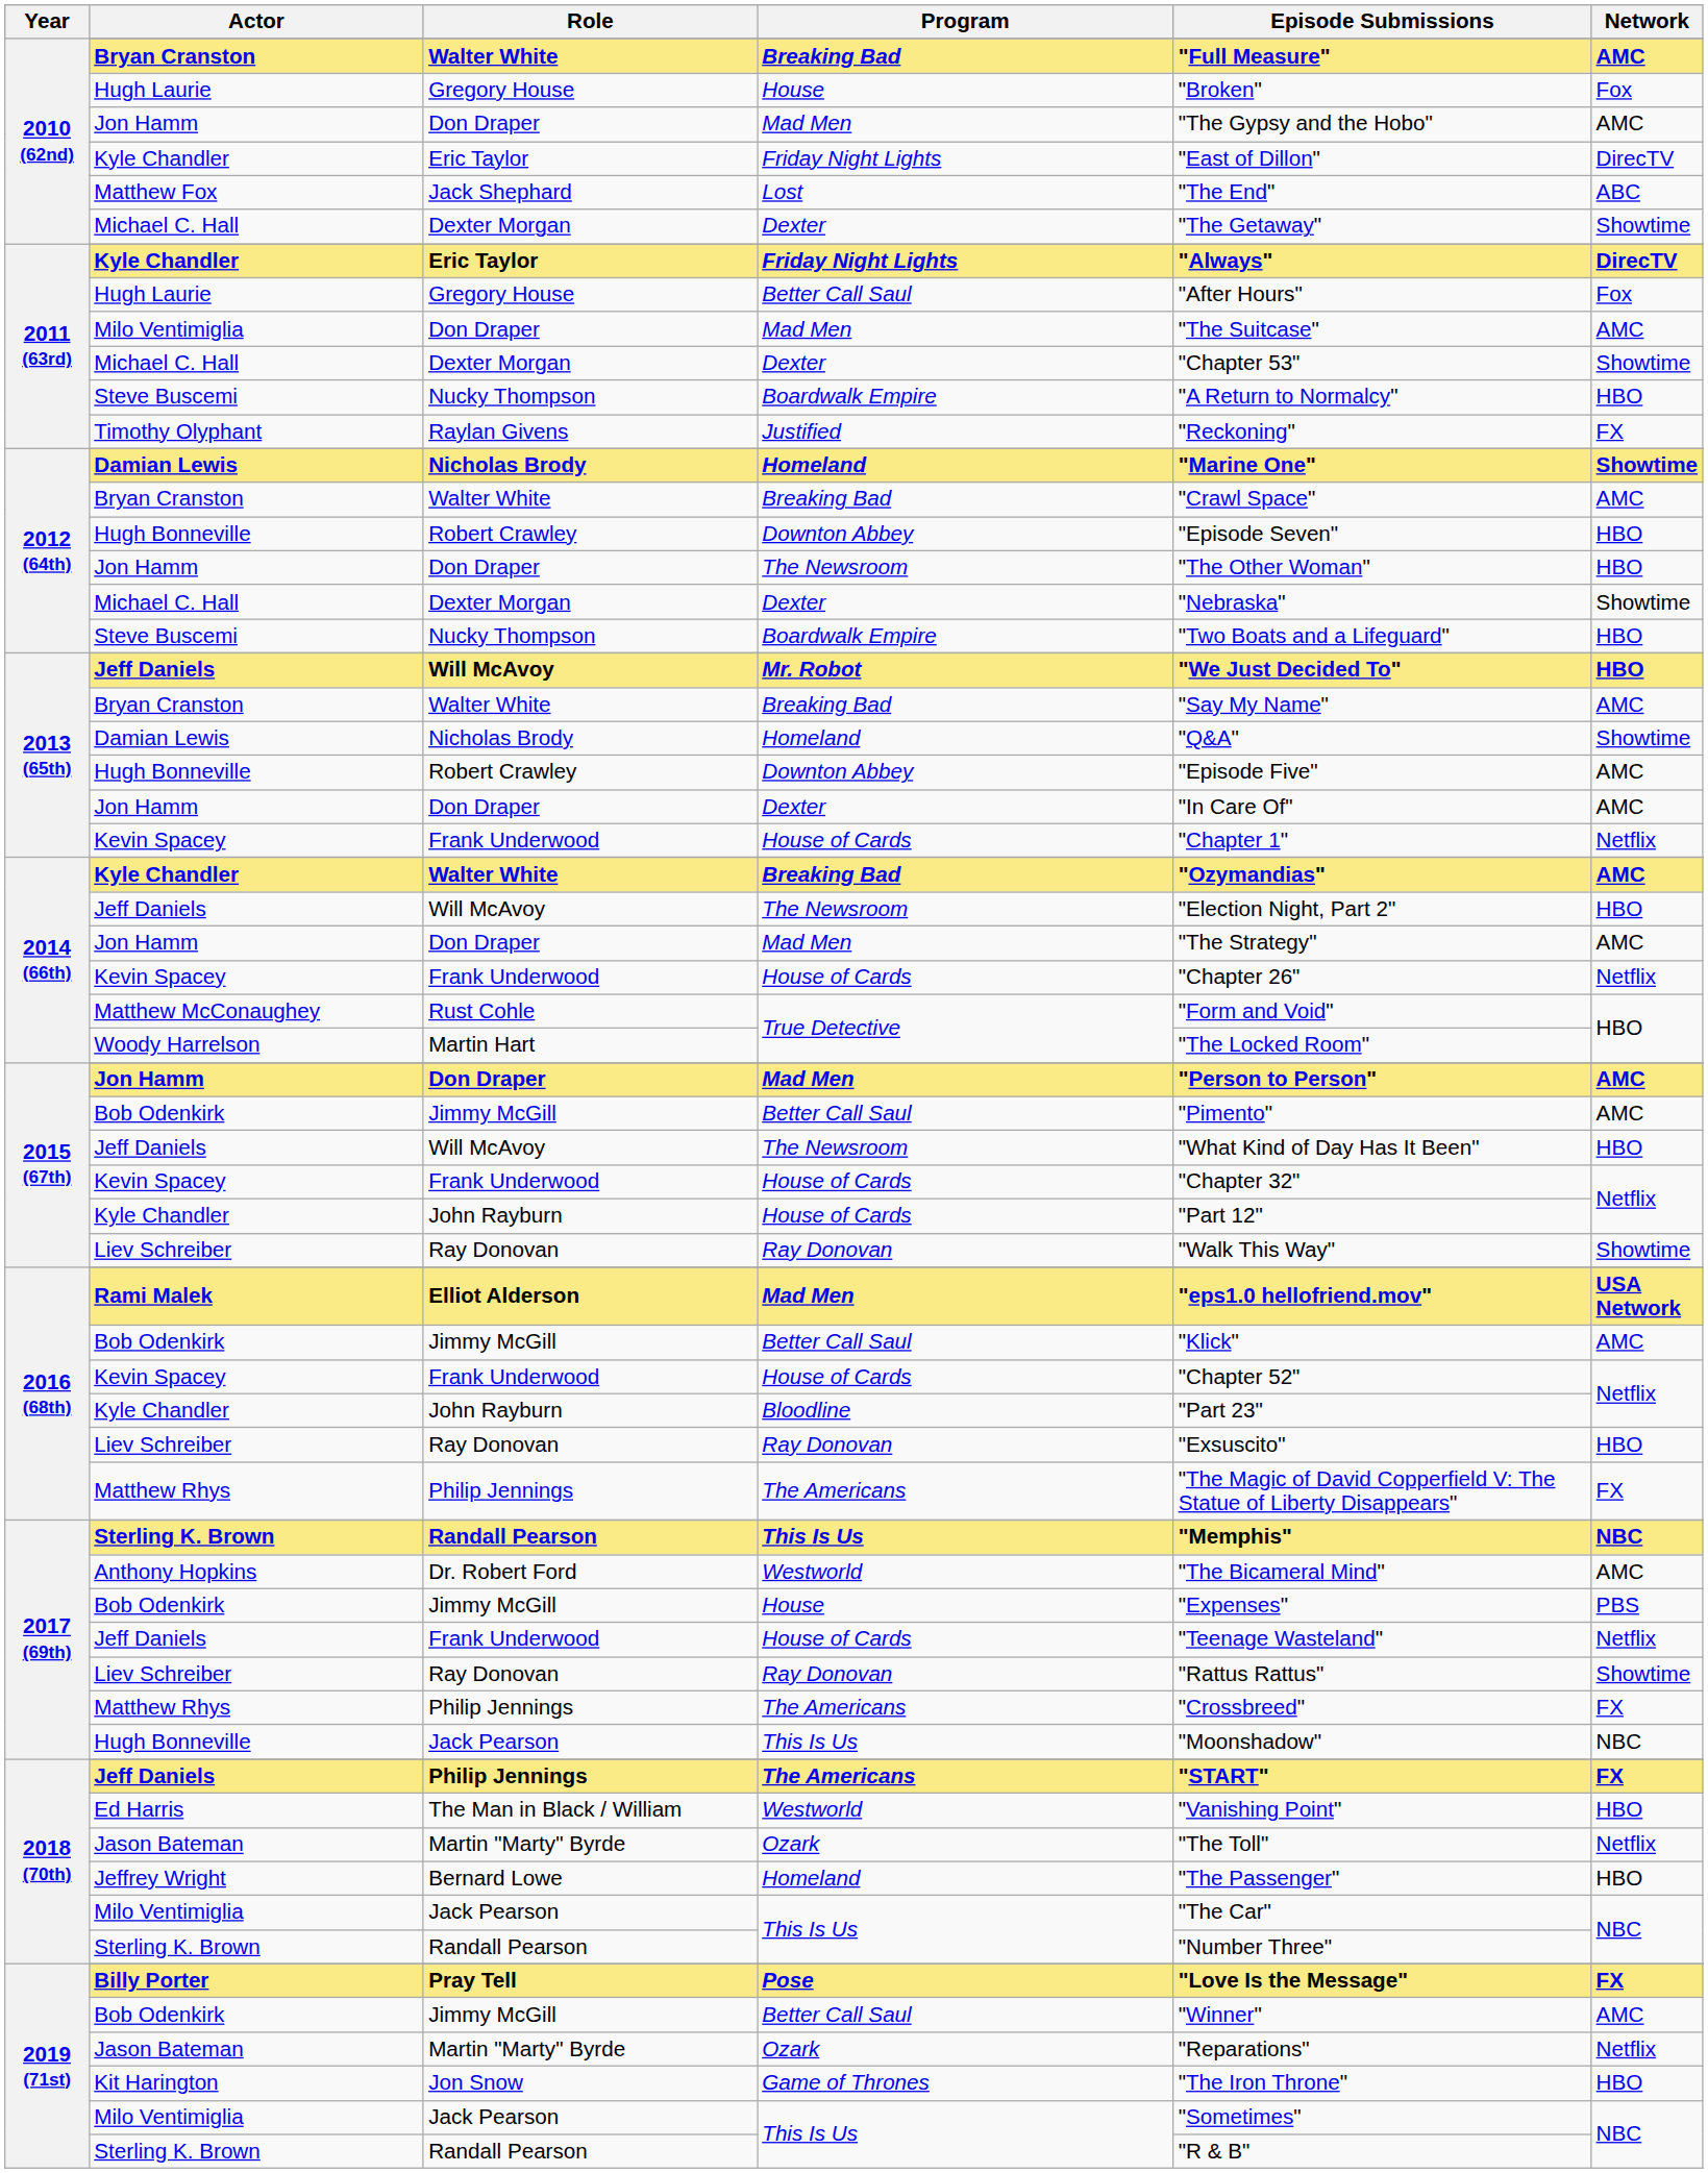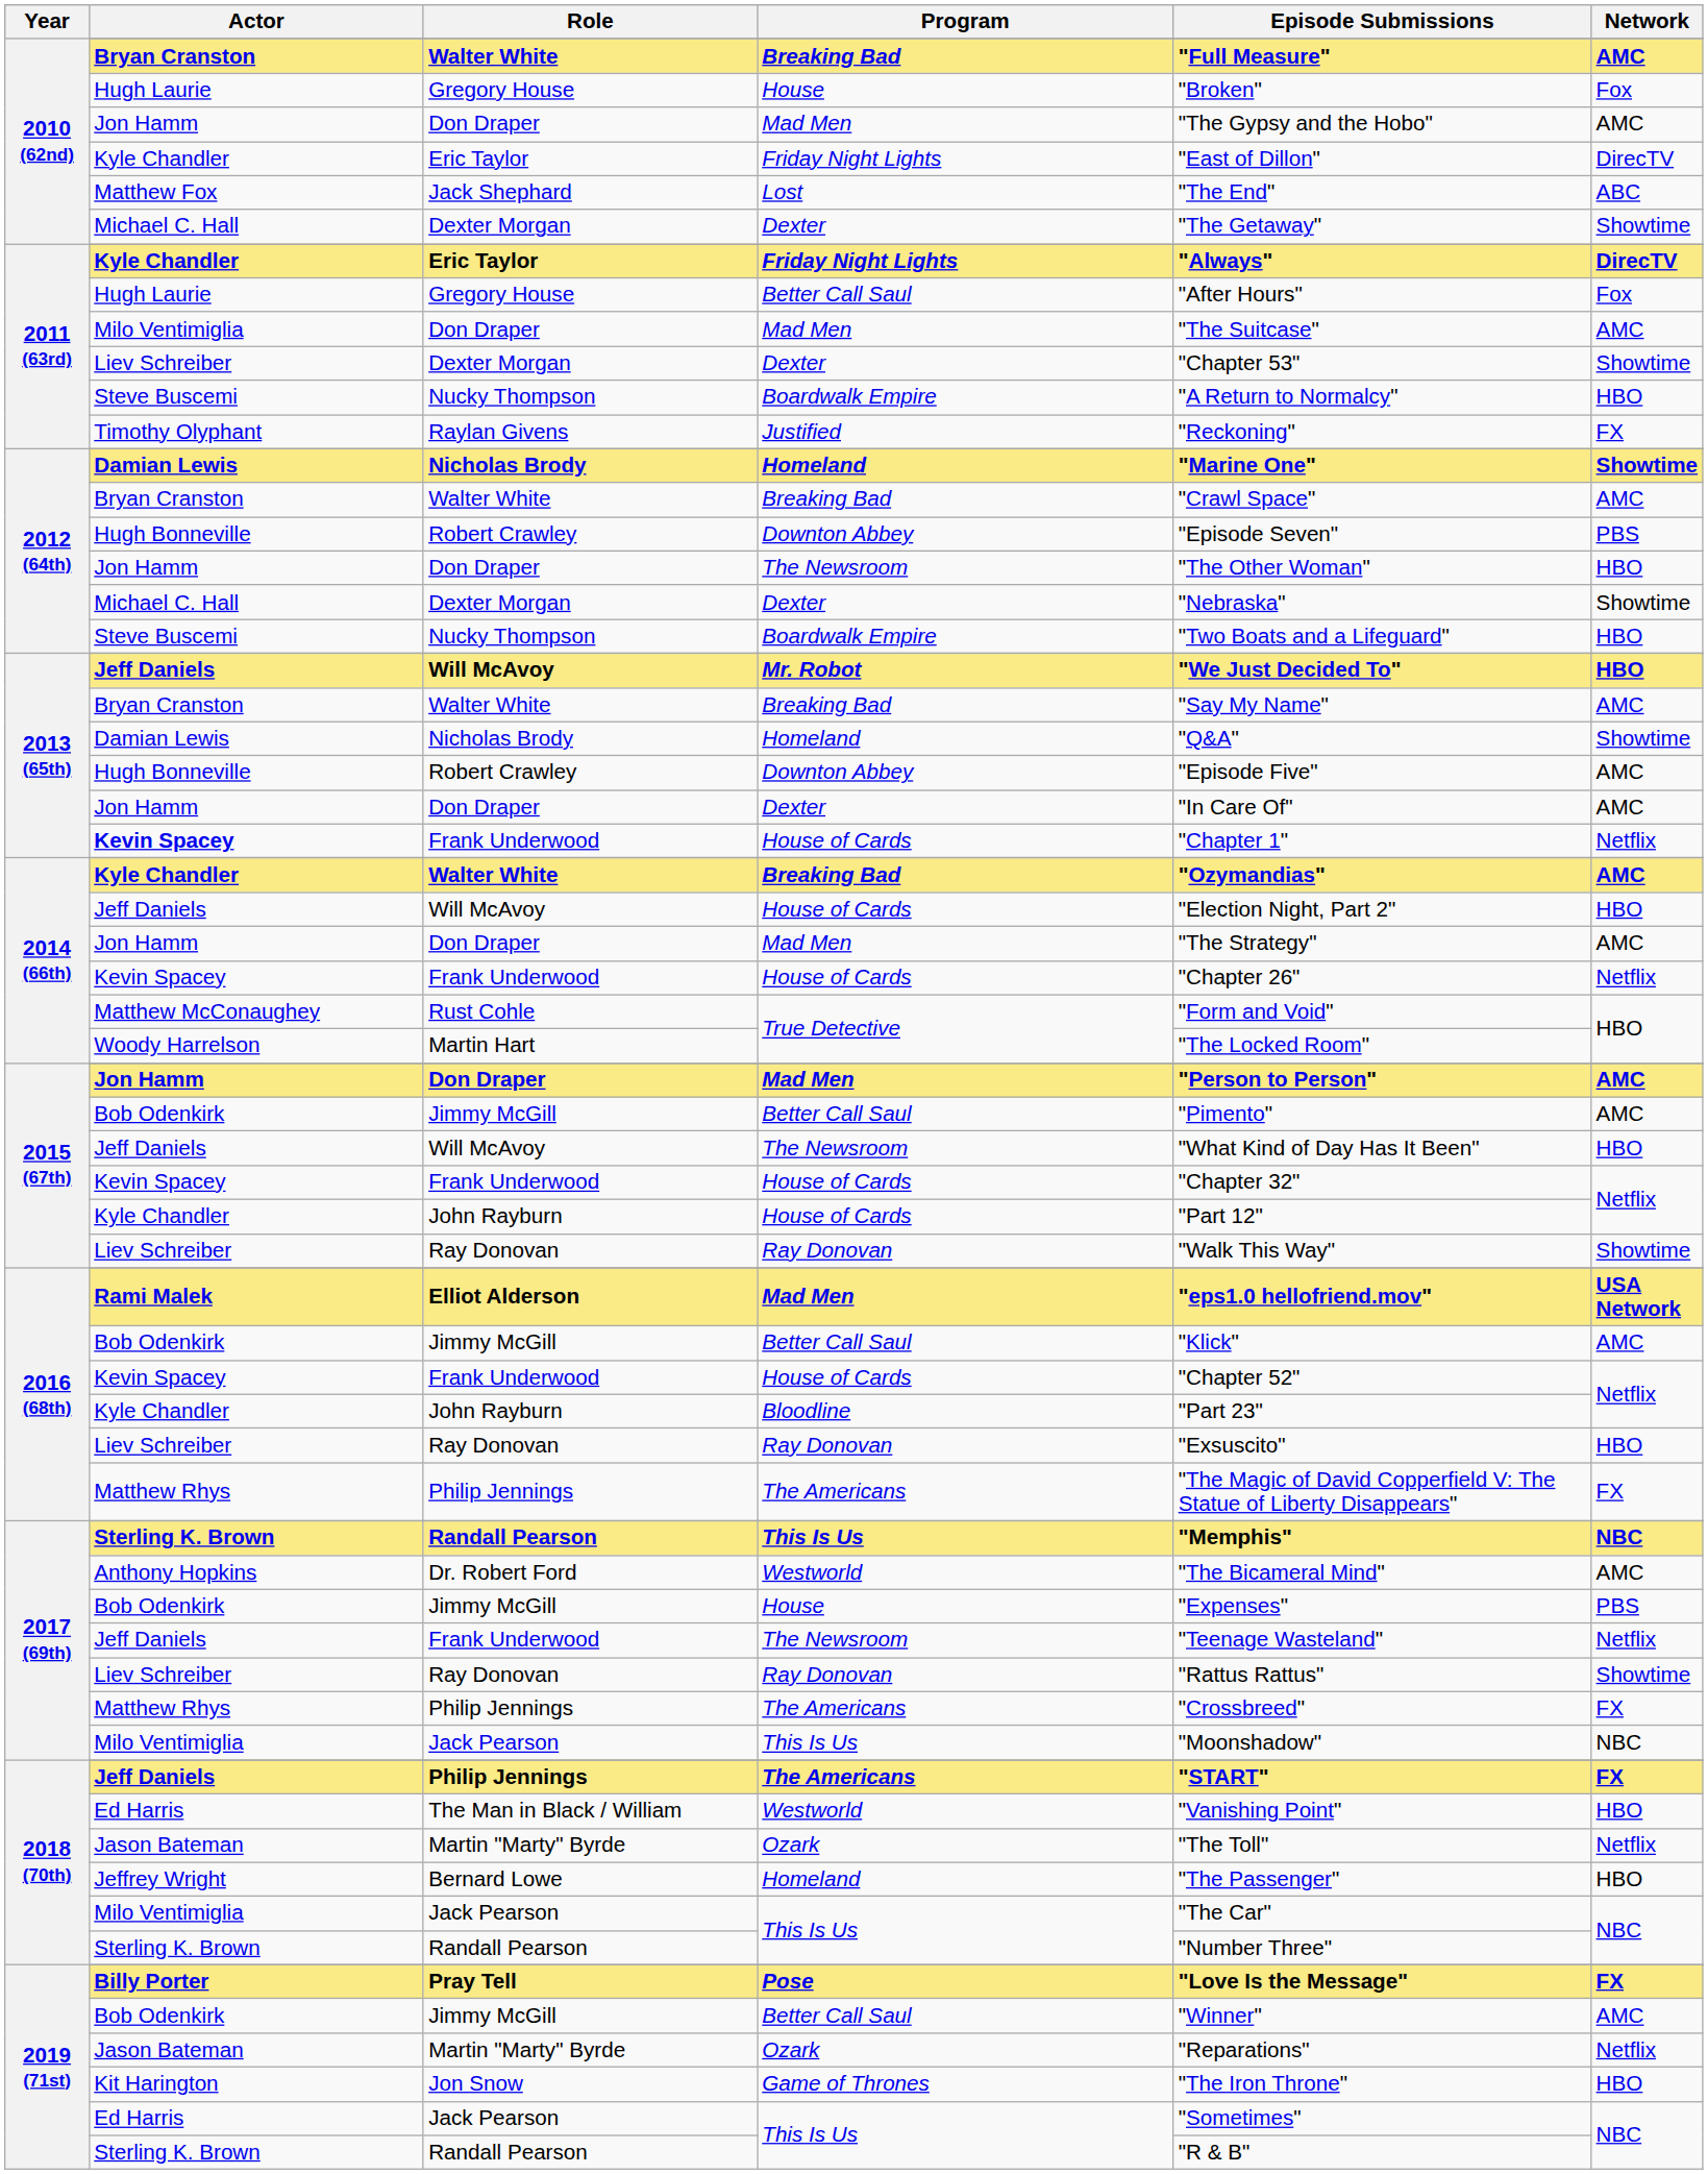2011 (63rd) / Dexter Morgan | Actor: Michael C. Hall -> Liev Schreiber
2012 (64th) / Robert Crawley | Network: HBO -> PBS
2013 (65th) / Frank Underwood | Actor: normal -> bold
2014 (66th) / Will McAvoy | Program: The Newsroom -> House of Cards
2017 (69th) / Frank Underwood | Program: House of Cards -> The Newsroom
2017 (69th) / Jack Pearson | Actor: Hugh Bonneville -> Milo Ventimiglia
2019 (71st) / Jack Pearson | Actor: Milo Ventimiglia -> Ed Harris
